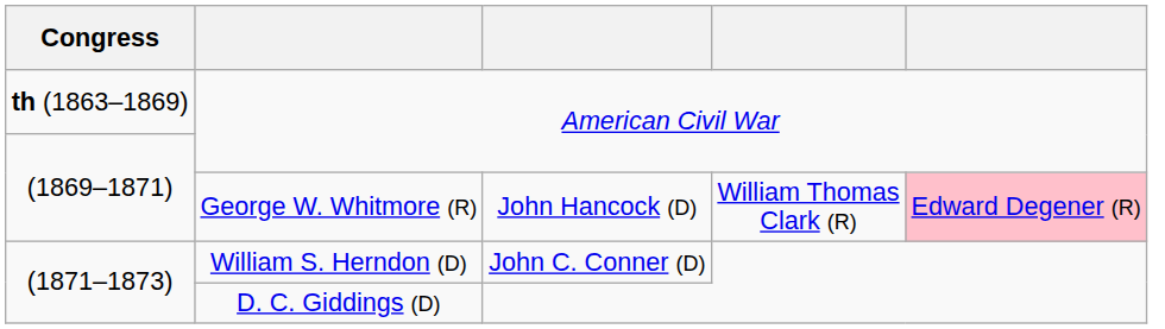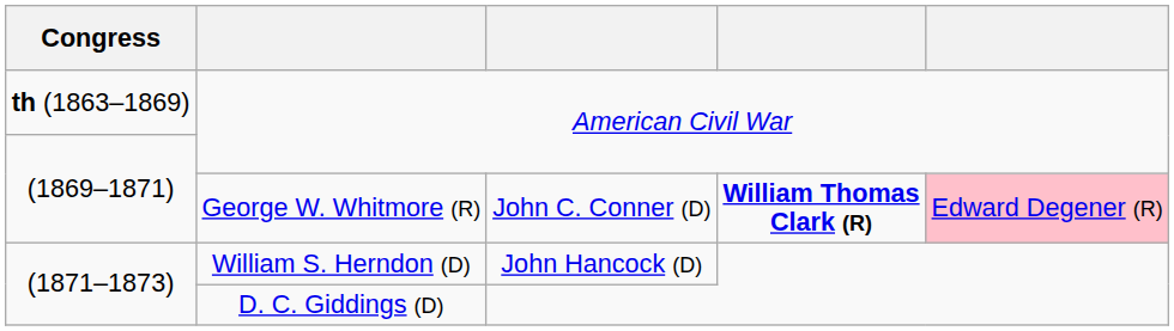George W. Whitmore (R) | column 3: John Hancock (D) -> John C. Conner (D)
George W. Whitmore (R) | column 4: normal -> bold
William S. Herndon (D) | column 3: John C. Conner (D) -> John Hancock (D)
